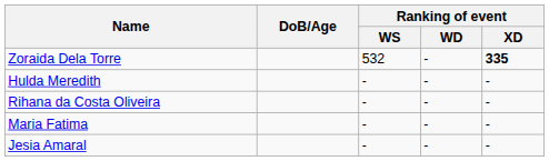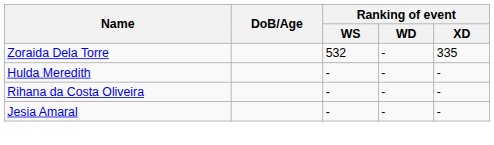Zoraida Dela Torre | Ranking of event / XD: bold -> normal
- row: Maria Fatima | - | - | -
